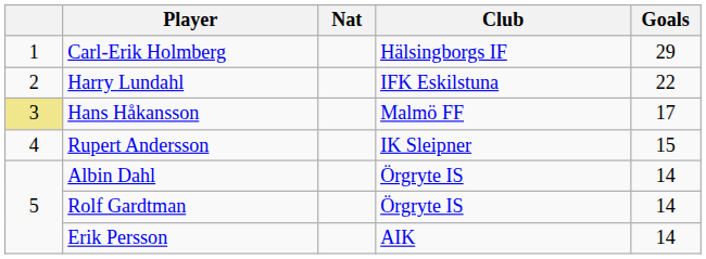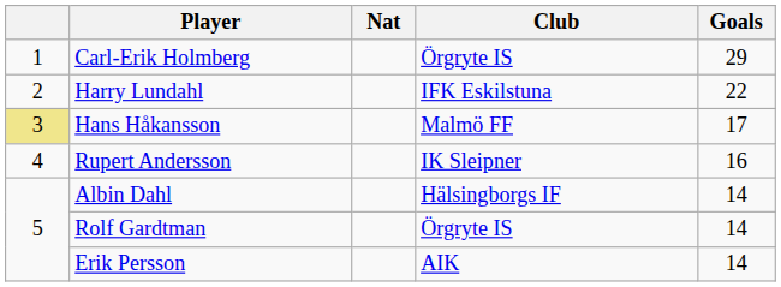Carl-Erik Holmberg | Club: Hälsingborgs IF -> Örgryte IS
Rupert Andersson | Goals: 15 -> 16
Albin Dahl | Club: Örgryte IS -> Hälsingborgs IF
